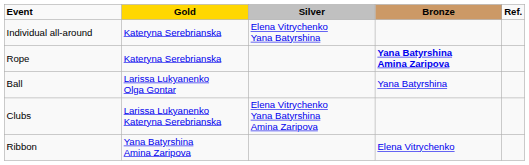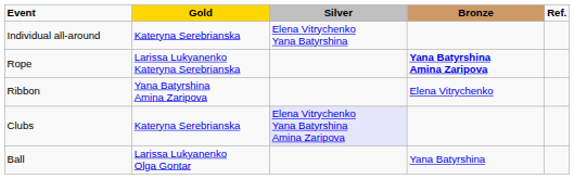Rope | Gold: Kateryna Serebrianska -> Larissa Lukyanenko Kateryna Serebrianska
rows swapped: Ball <-> Ribbon
Clubs | Gold: Larissa Lukyanenko Kateryna Serebrianska -> Kateryna Serebrianska
Clubs | Silver: no background -> lavender background
